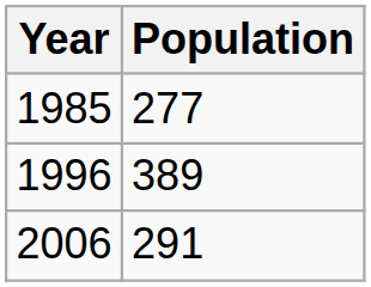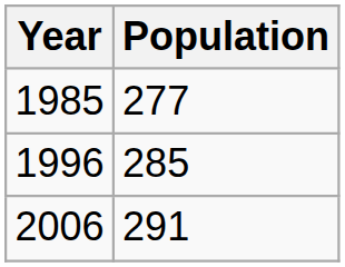1996 | Population: 389 -> 285
